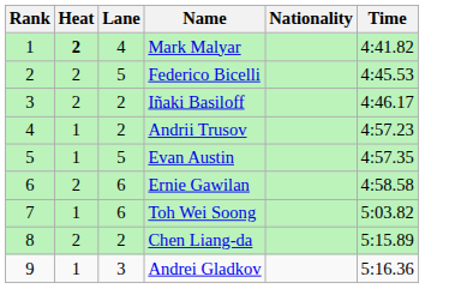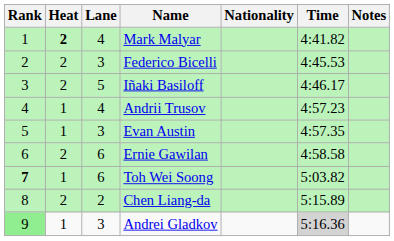+ column: Notes
Federico Bicelli | Lane: 5 -> 3
Iñaki Basiloff | Lane: 2 -> 5
Andrii Trusov | Lane: 2 -> 4
Evan Austin | Lane: 5 -> 3
Toh Wei Soong | Rank: normal -> bold
Andrei Gladkov | Rank: no background -> lightgreen background
Andrei Gladkov | Time: no background -> lightgrey background
